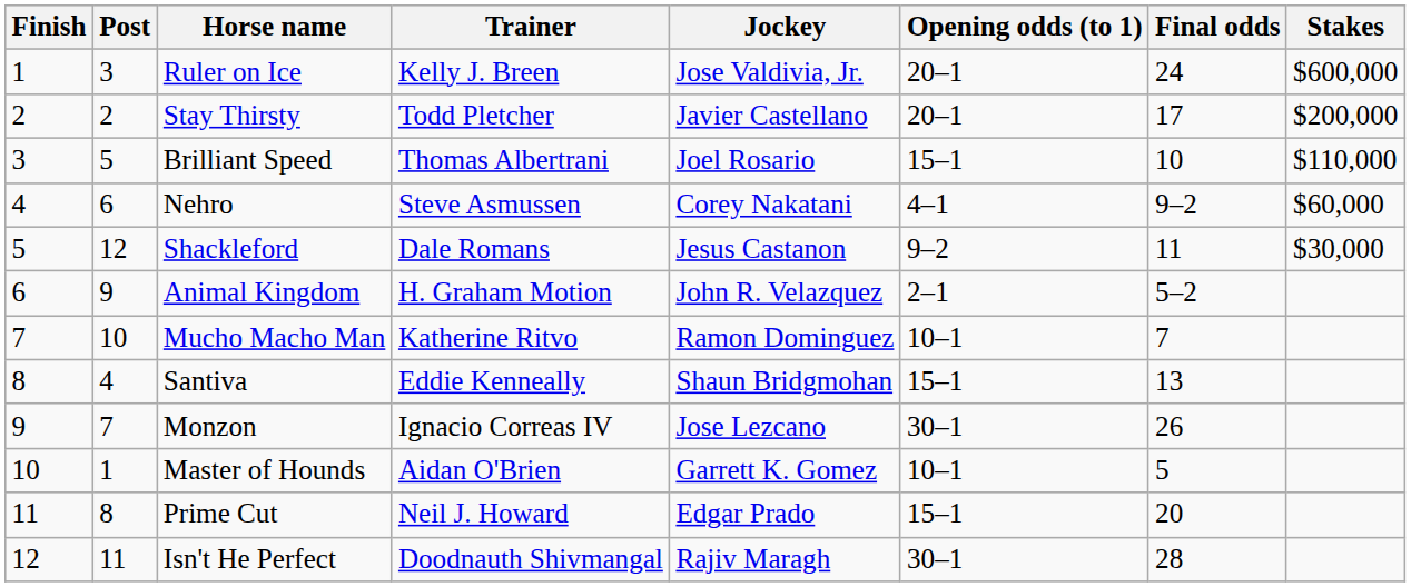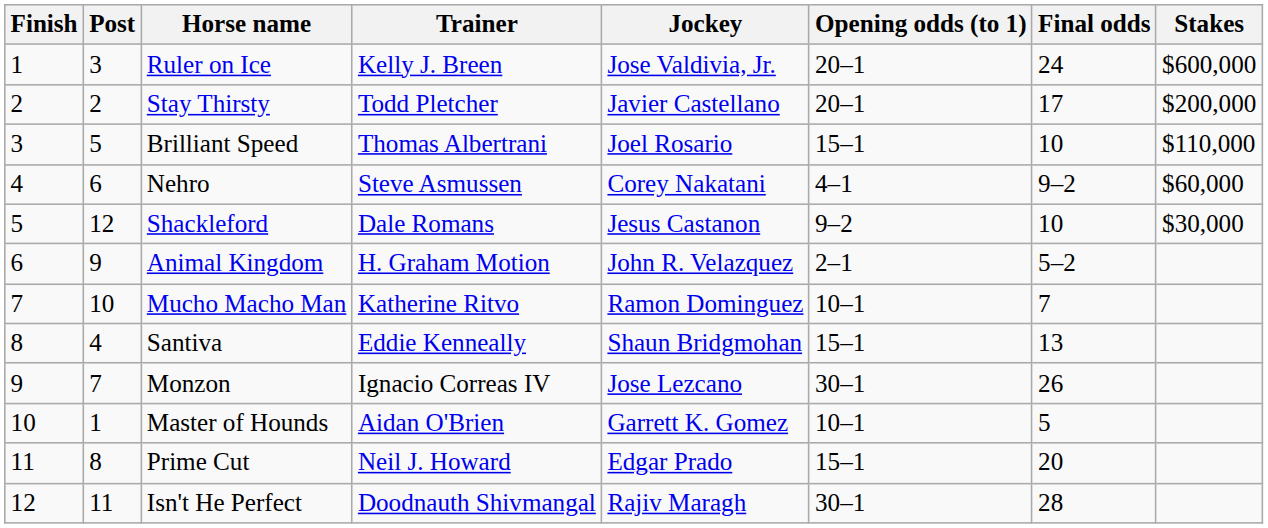Shackleford | Final odds: 11 -> 10
